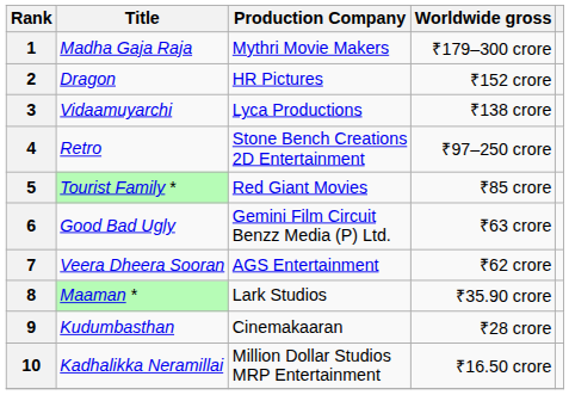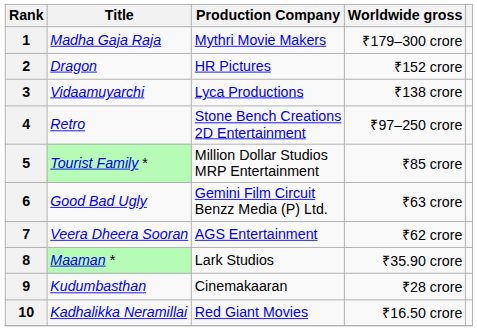5 | Production Company: Red Giant Movies -> Million Dollar Studios MRP Entertainment
10 | Production Company: Million Dollar Studios MRP Entertainment -> Red Giant Movies
